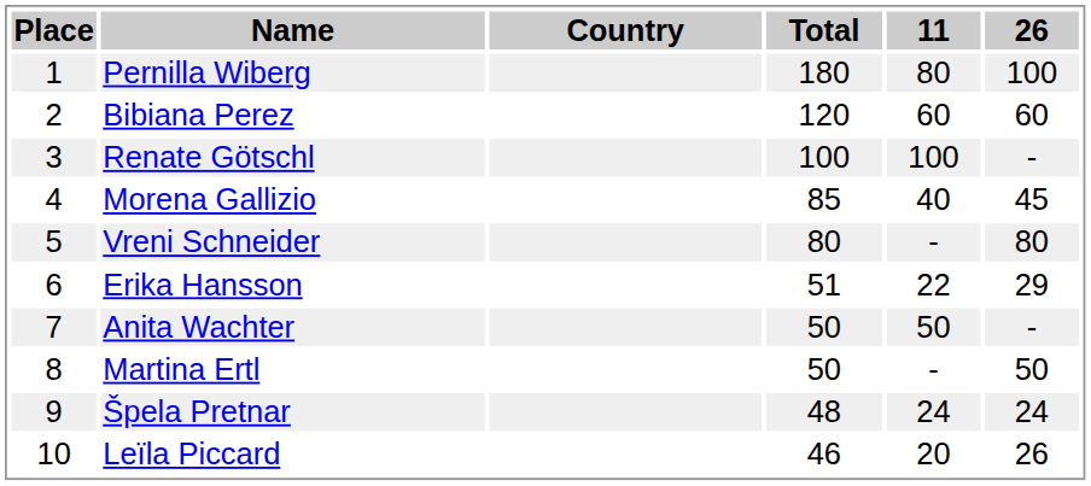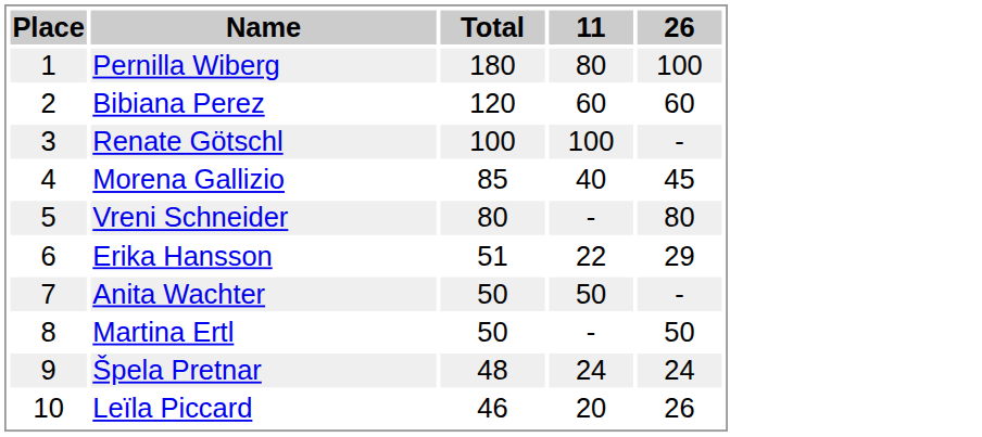- column: Country
